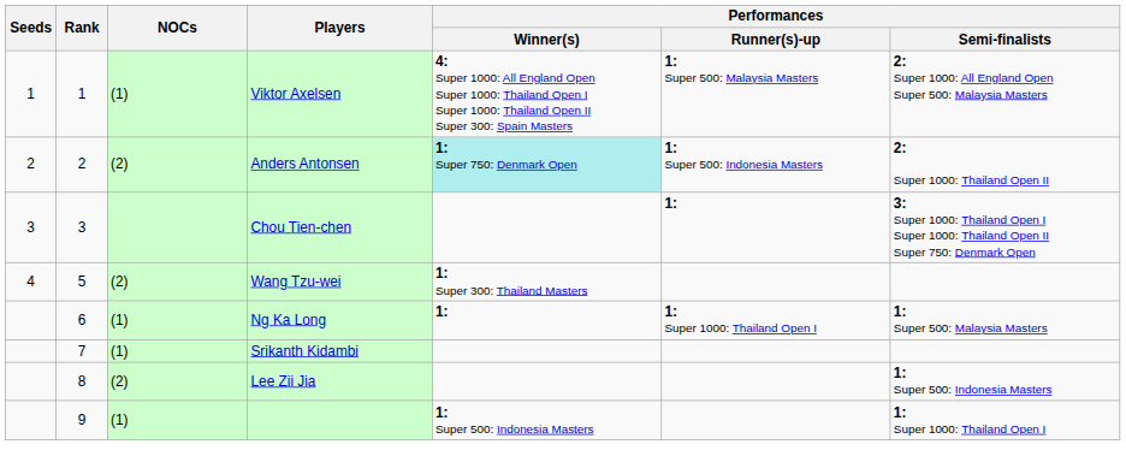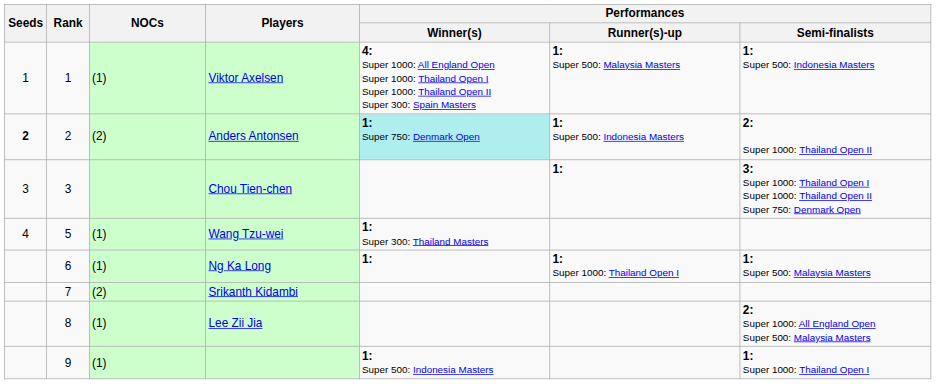Viktor Axelsen | Performances / Semi-finalists: 2: Super 1000: All England Open Super 500: Malaysia Masters -> 1: Super 500: Indonesia Masters
Anders Antonsen | Seeds: normal -> bold
Wang Tzu-wei | NOCs: (2) -> (1)
Srikanth Kidambi | NOCs: (1) -> (2)
Lee Zii Jia | NOCs: (2) -> (1)
Lee Zii Jia | Performances / Semi-finalists: 1: Super 500: Indonesia Masters -> 2: Super 1000: All England Open Super 500: Malaysia Masters
